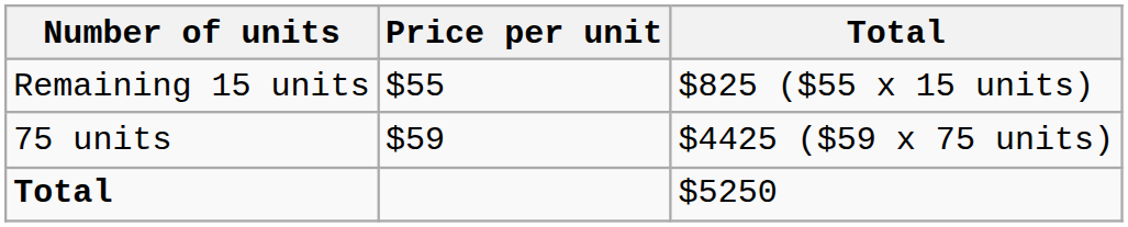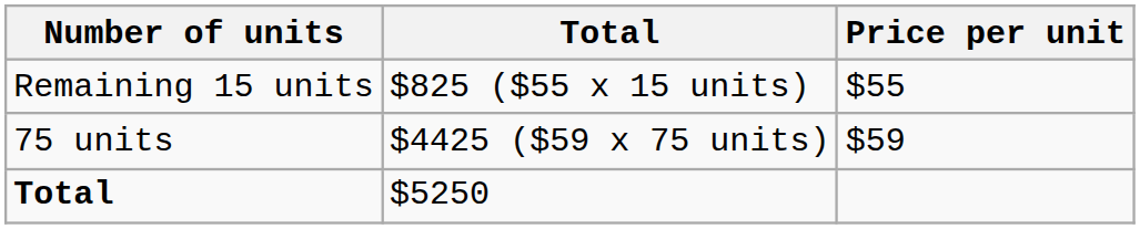columns swapped: Price per unit <-> Total
